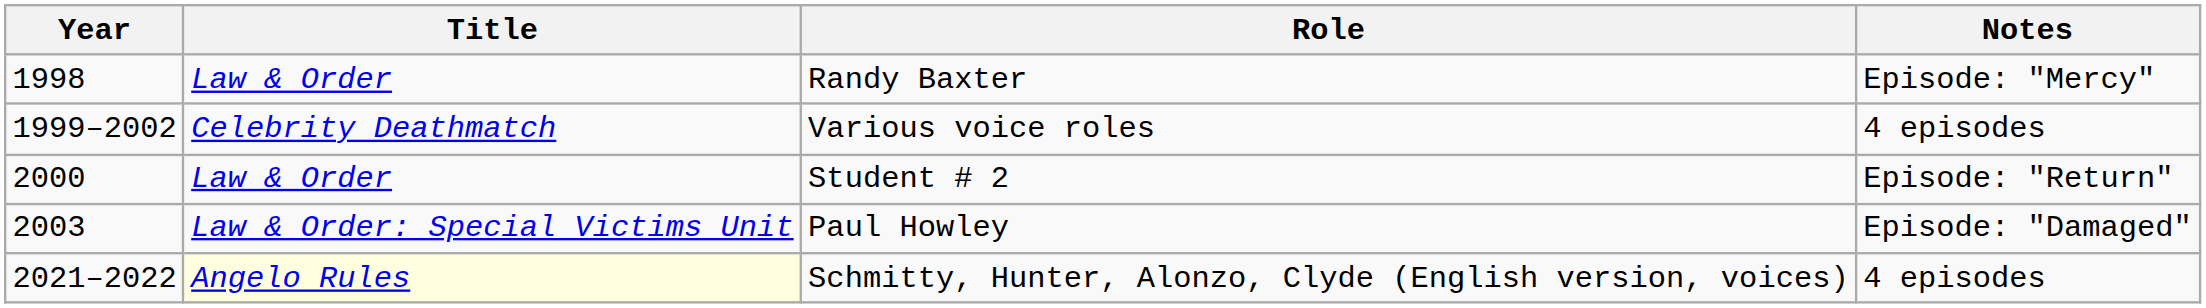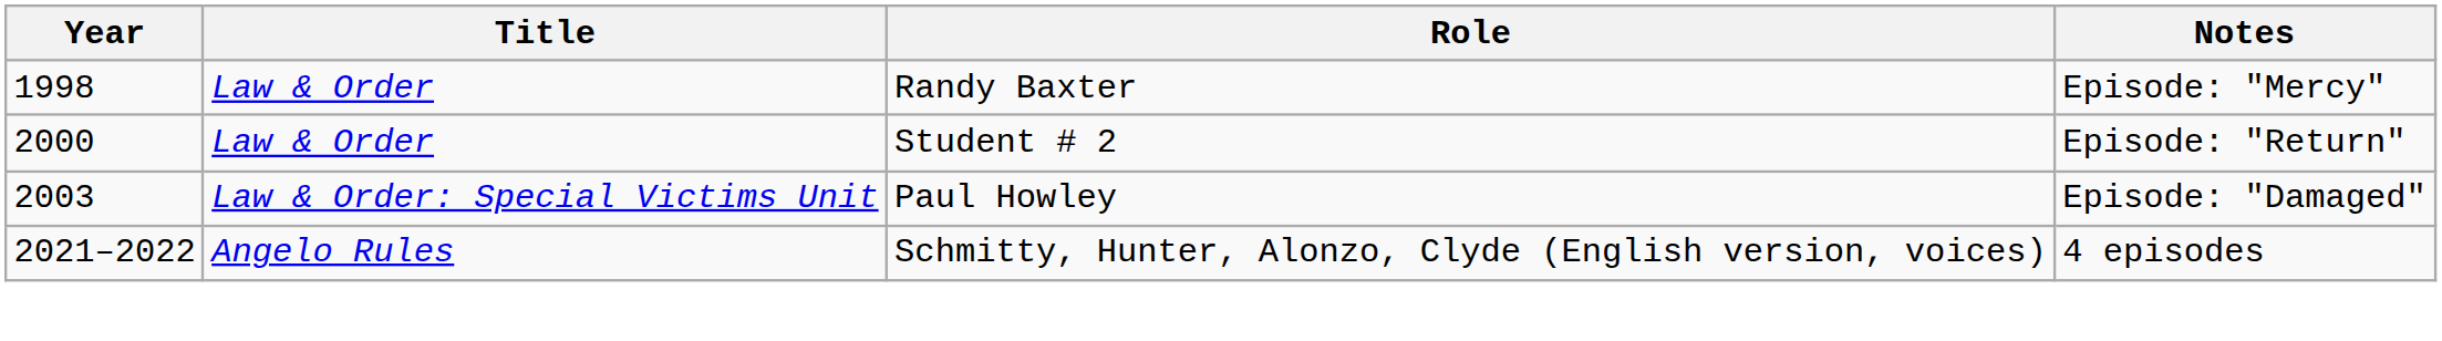- row: 1999–2002 | Celebrity Deathmatch | Various voice roles | 4 episodes
Schmitty, Hunter, Alonzo, Clyde (English version, voices) | Title: lightyellow background -> no background
